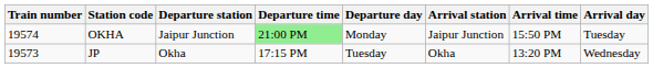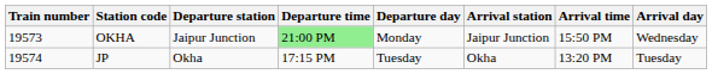OKHA | Train number: 19574 -> 19573
OKHA | Arrival day: Tuesday -> Wednesday
JP | Train number: 19573 -> 19574
JP | Arrival day: Wednesday -> Tuesday
